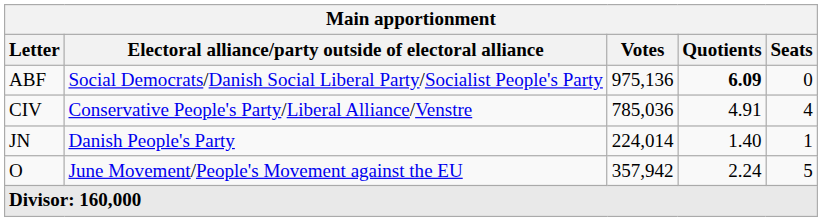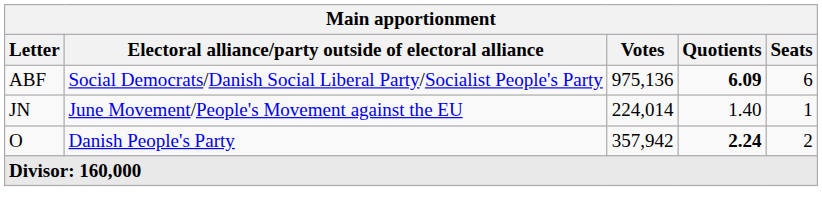ABF | Seats: 0 -> 6
- row: CIV | Conservative People's Party/Liberal Alliance/Venstre | 785,036 | 4.91 | 4
JN | Electoral alliance/party outside of electoral alliance: Danish People's Party -> June Movement/People's Movement against the EU
O | Electoral alliance/party outside of electoral alliance: June Movement/People's Movement against the EU -> Danish People's Party
O | Quotients: normal -> bold
O | Seats: 5 -> 2
